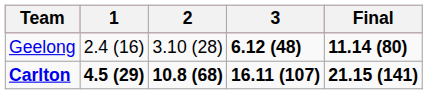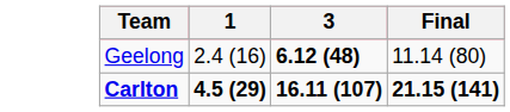- column: 2 | 3.10 (28) | 10.8 (68)
Geelong | Final: bold -> normal
